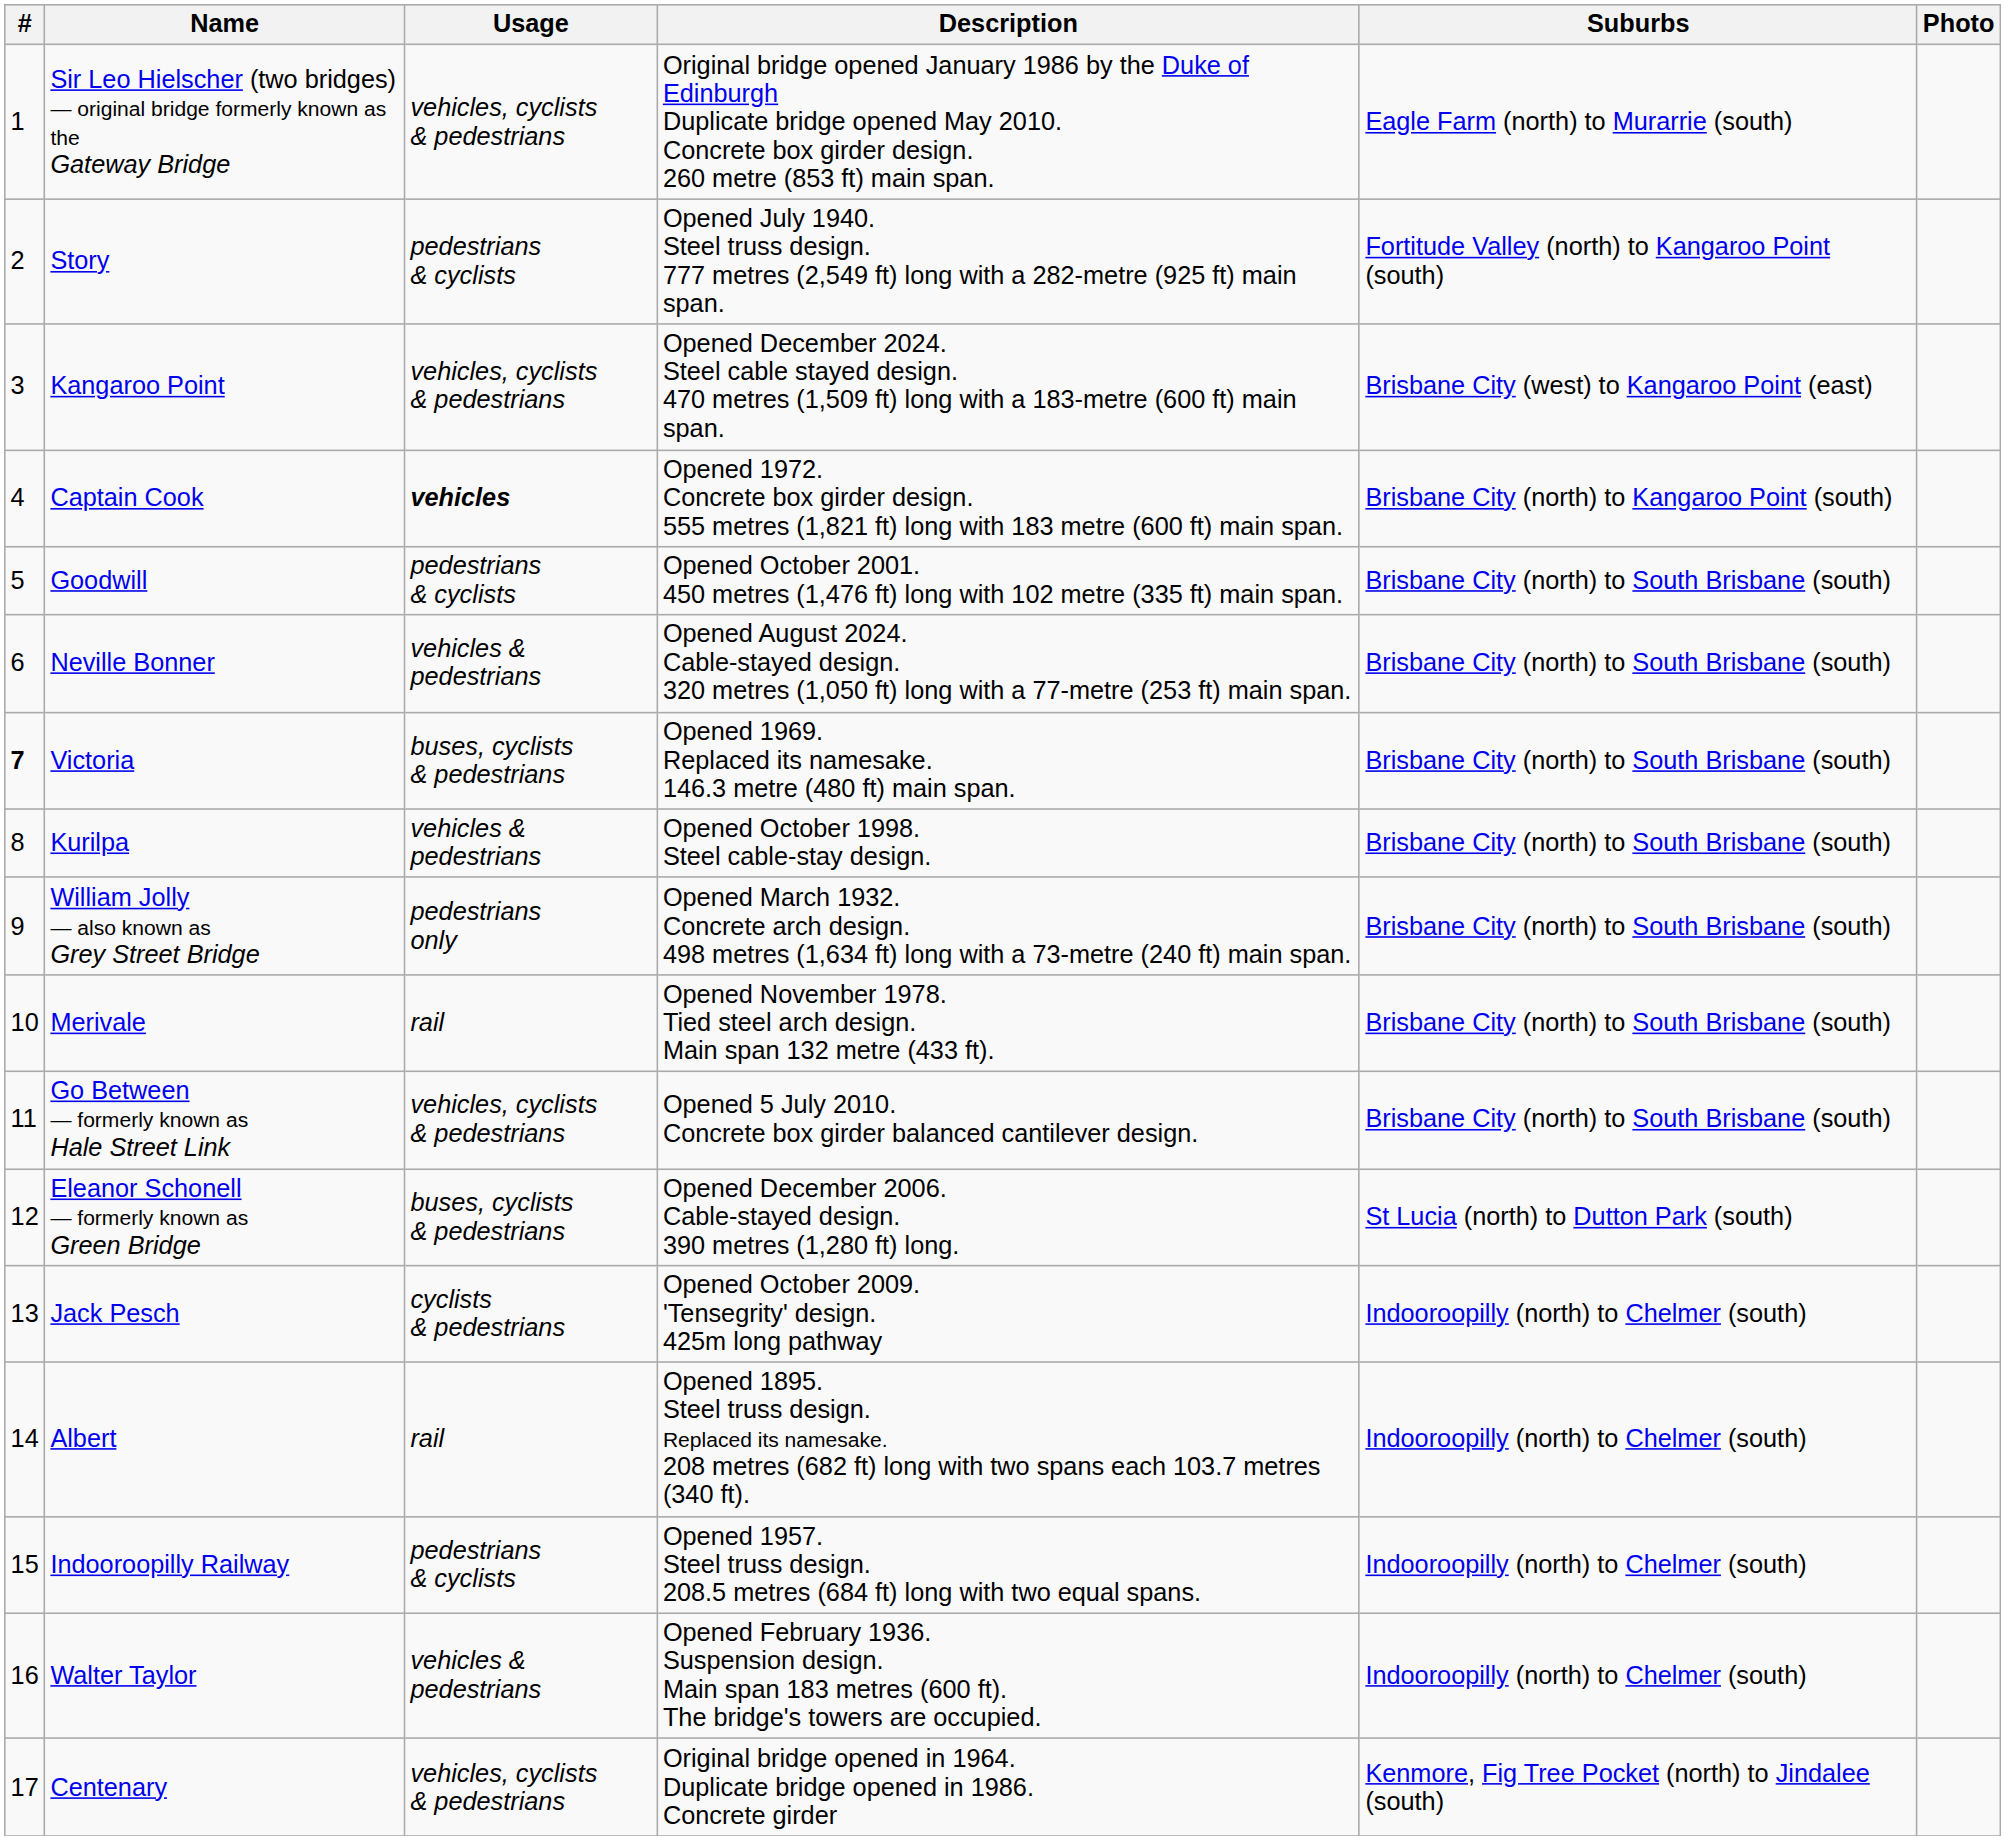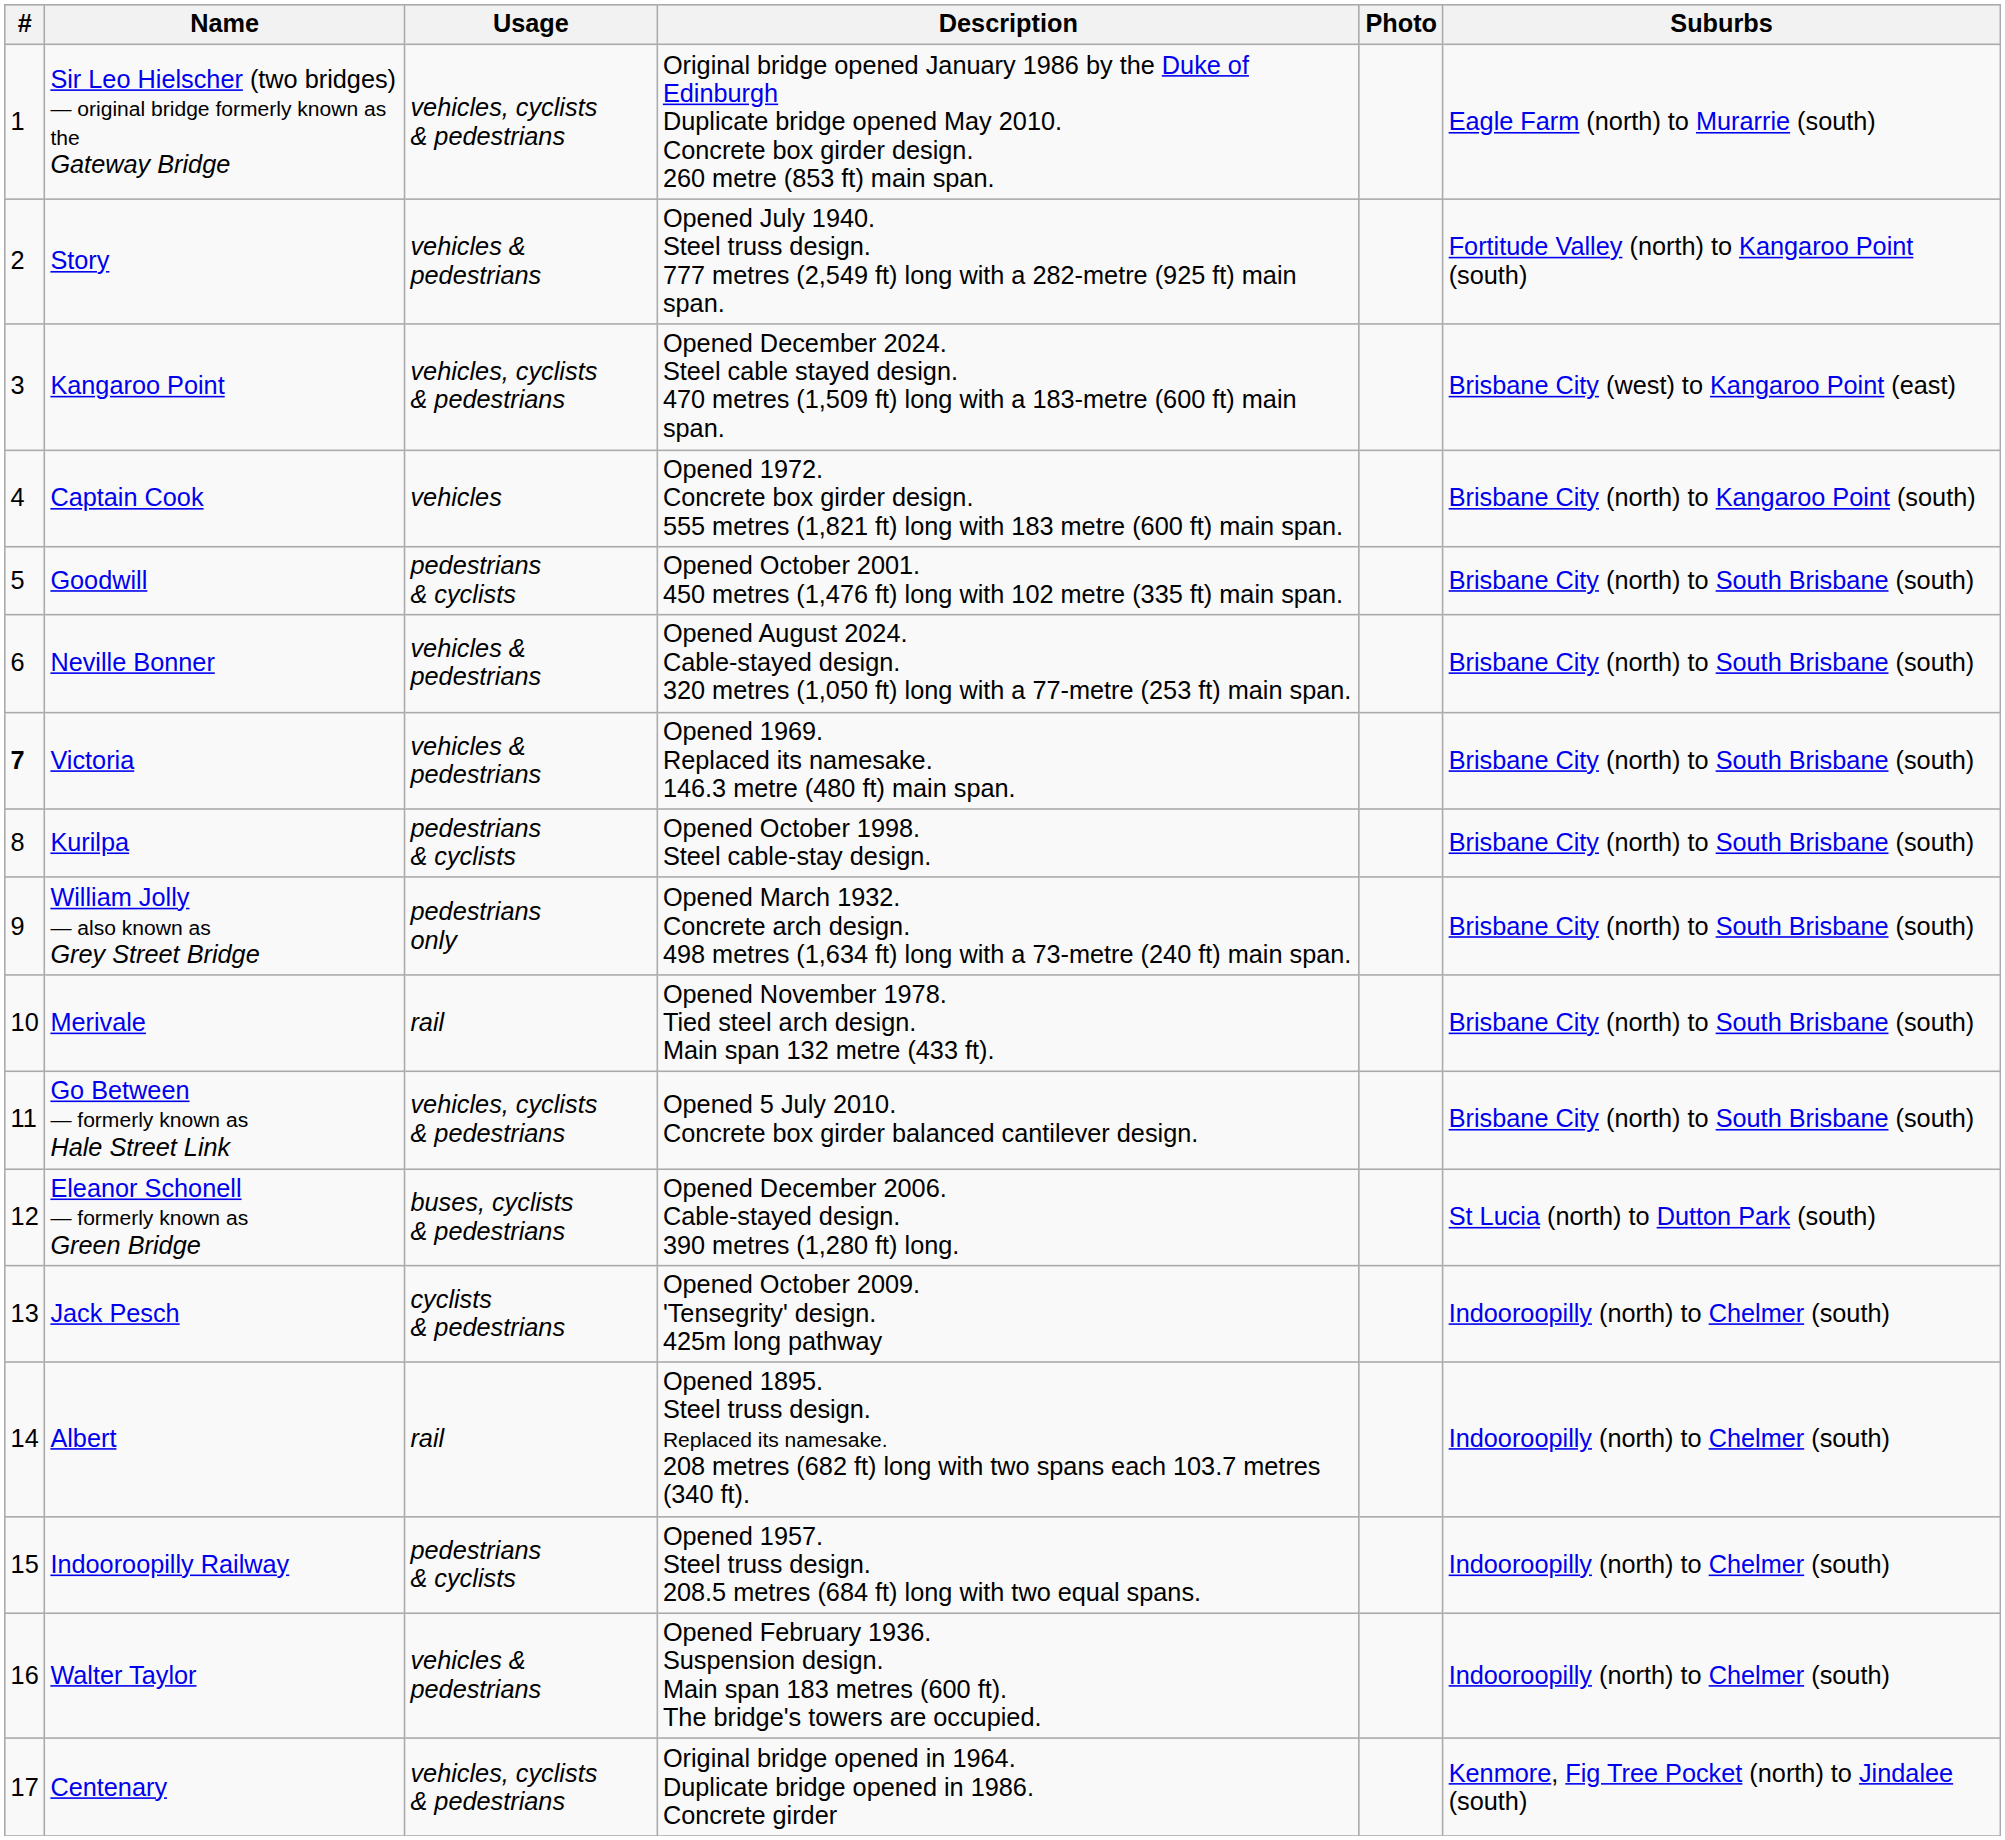columns swapped: Suburbs <-> Photo
Story | Usage: pedestrians & cyclists -> vehicles & pedestrians
Captain Cook | Usage: bold -> normal
Victoria | Usage: buses, cyclists & pedestrians -> vehicles & pedestrians
Kurilpa | Usage: vehicles & pedestrians -> pedestrians & cyclists
